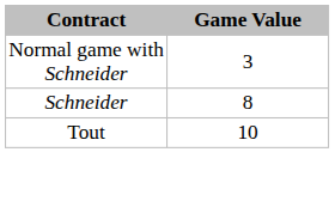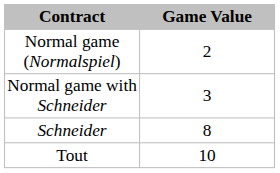+ row: Normal game (Normalspiel) | 2
